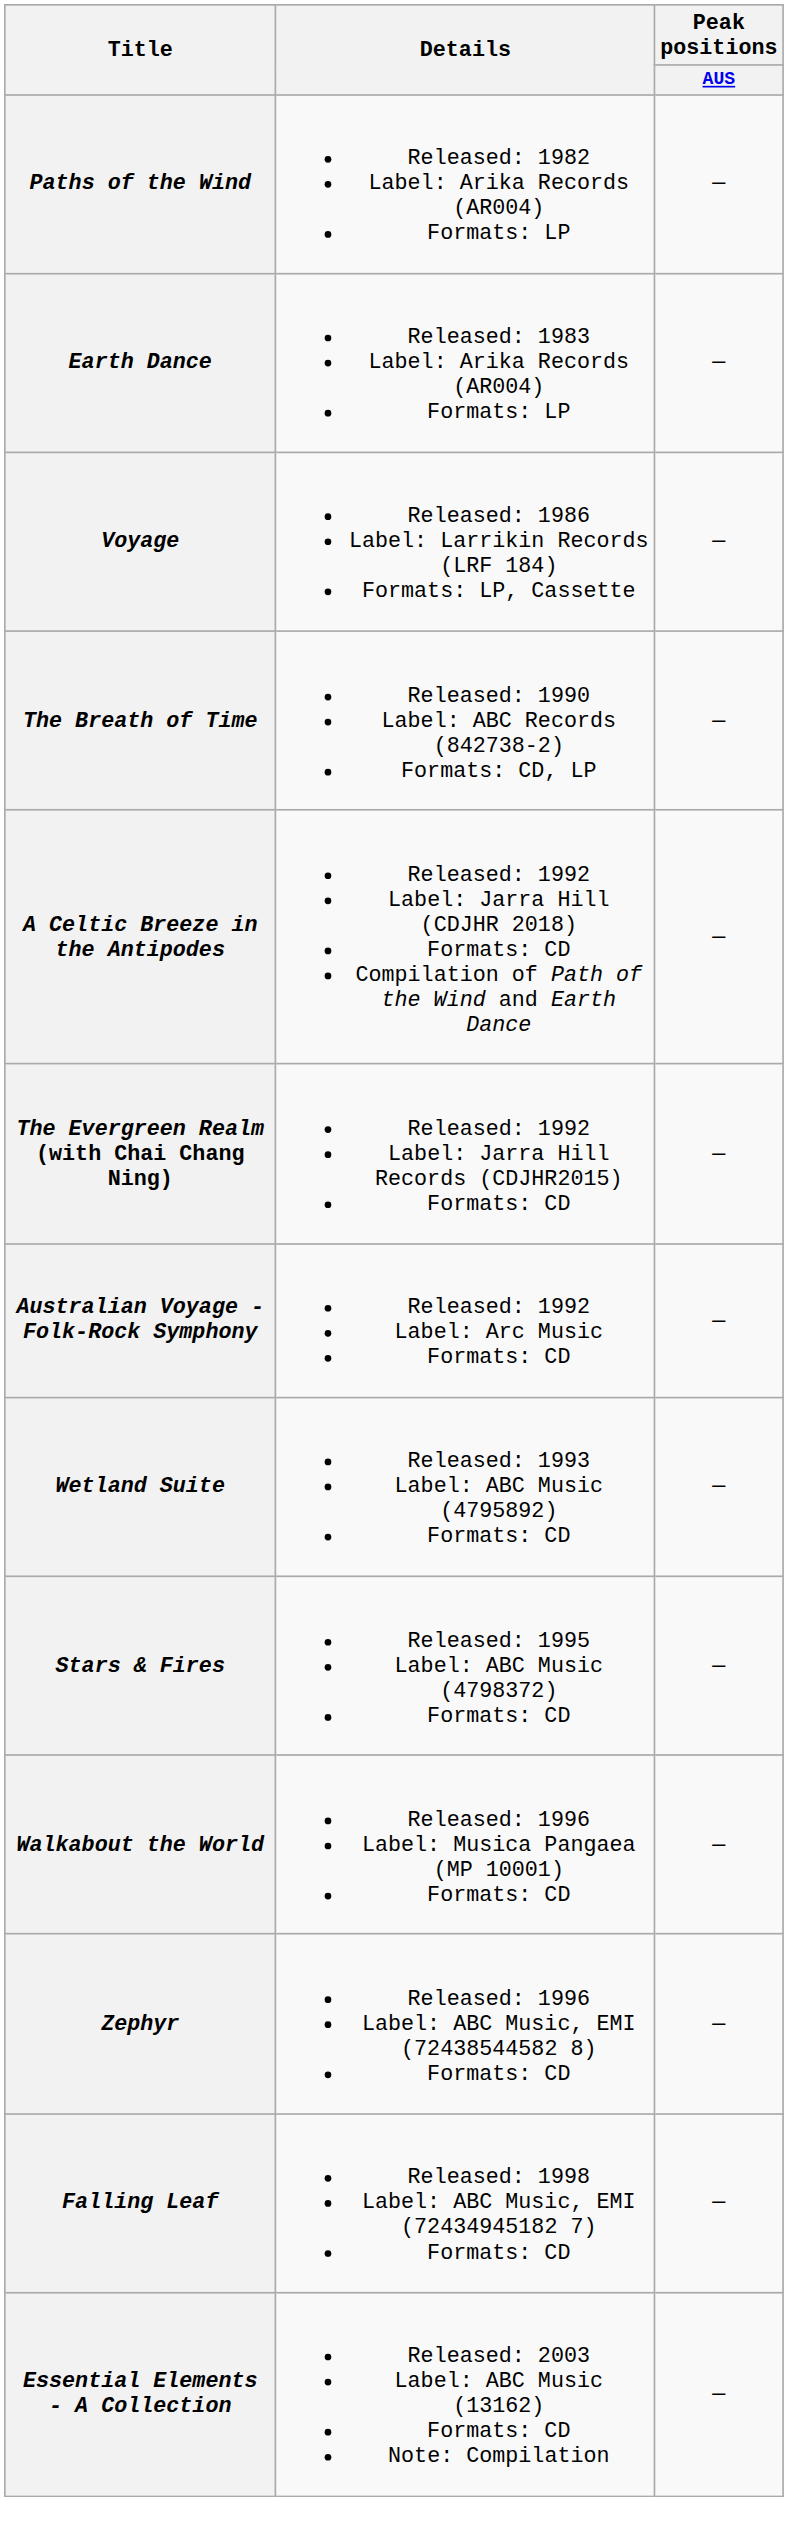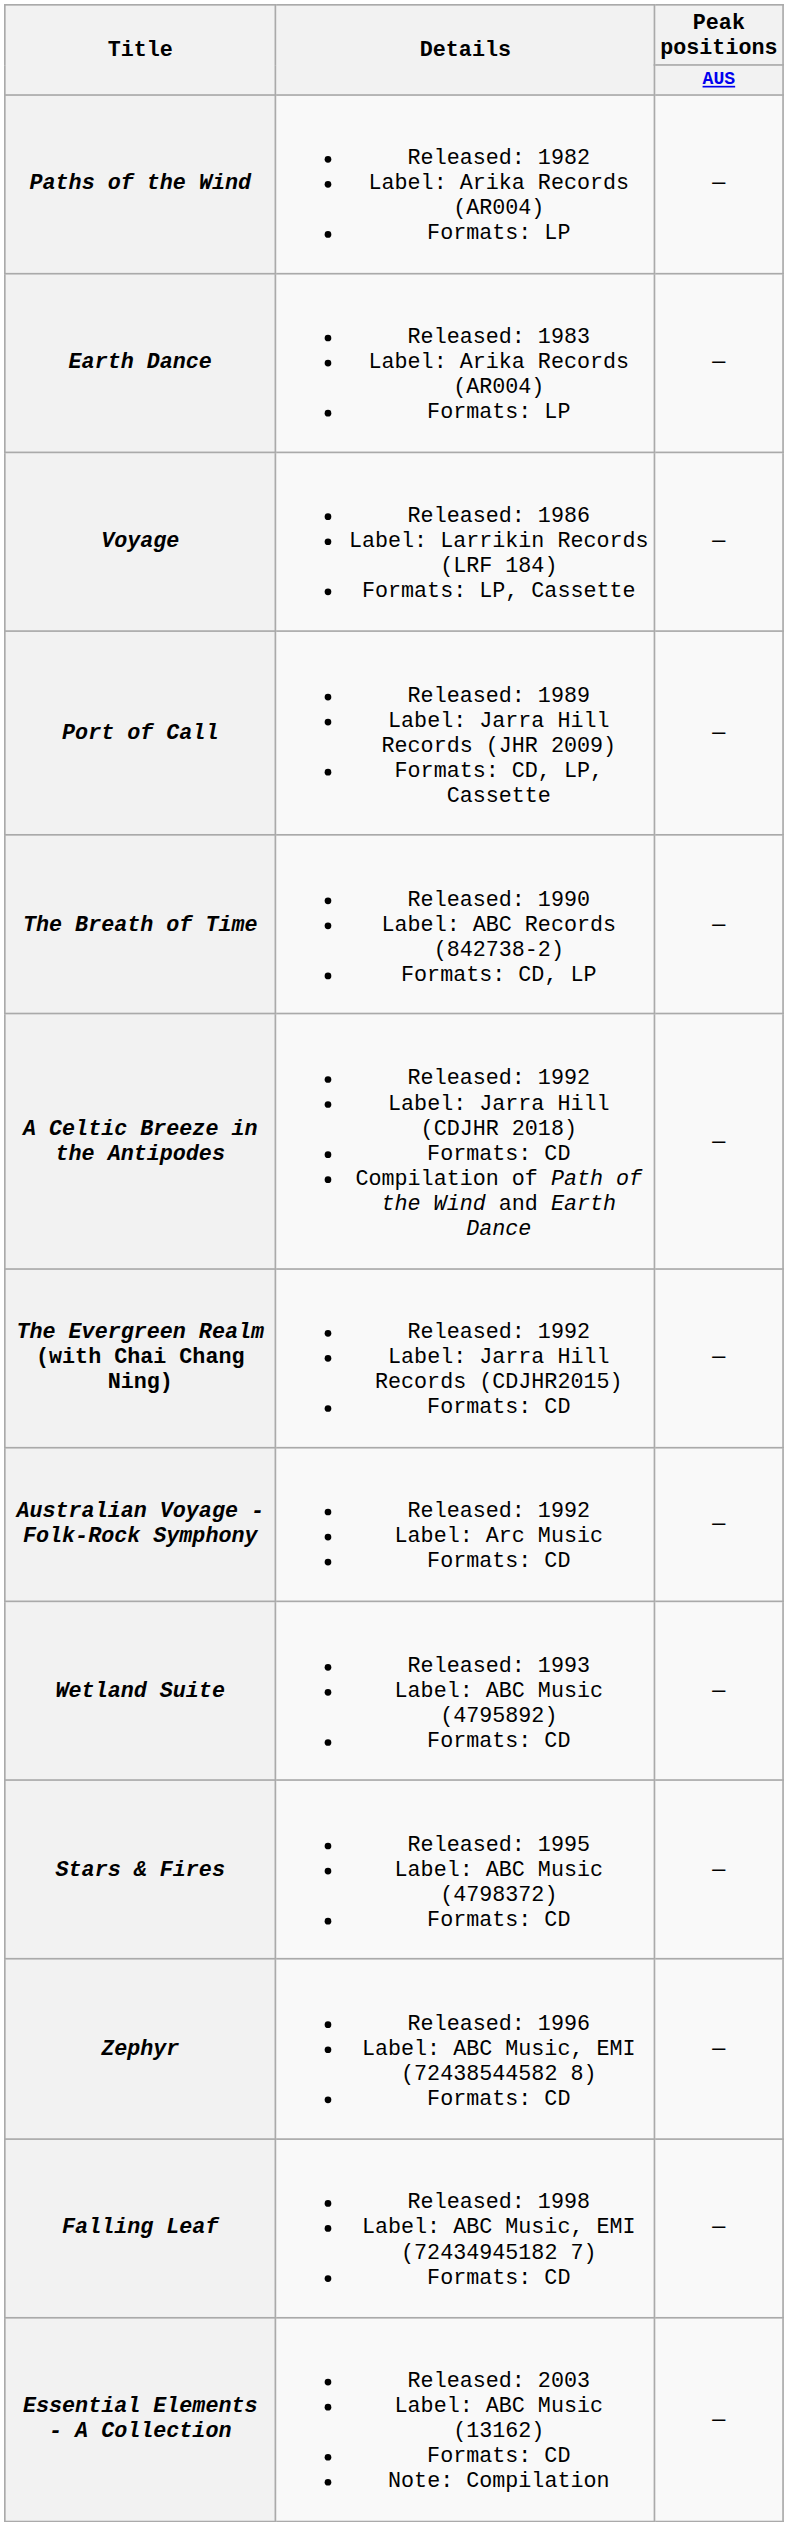+ row: Port of Call | Released: 1989 Label: Jarra Hill Records (JHR 2009) Formats: CD, LP, Cassette | —
- row: Walkabout the World | Released: 1996 Label: Musica Pangaea (MP 10001) Formats: CD | —
